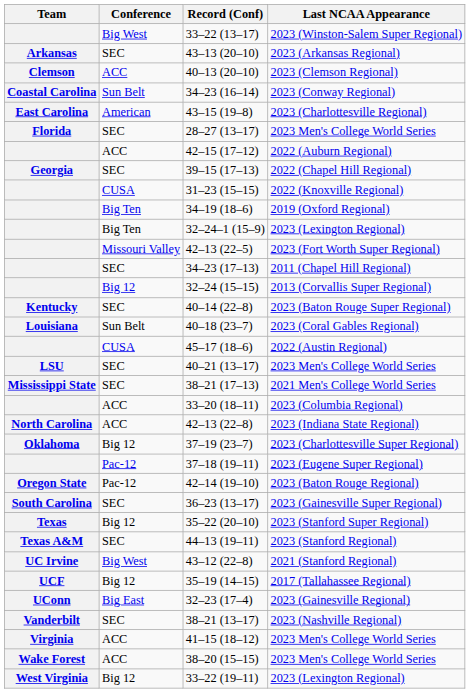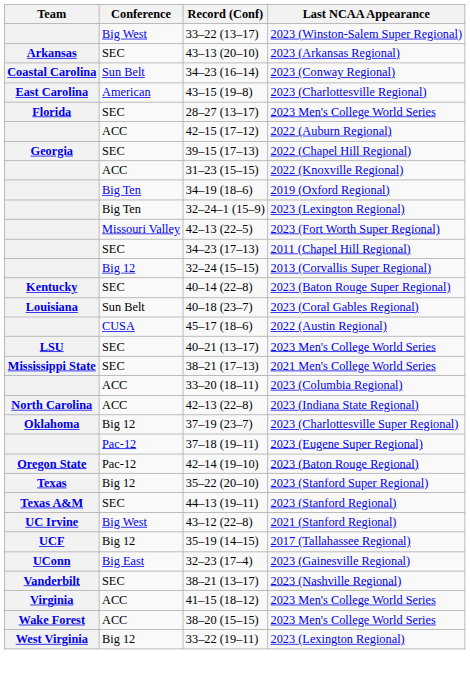- row: Clemson | ACC | 40–13 (20–10) | 2023 (Clemson Regional)
31–23 (15–15) | Conference: CUSA -> ACC
- row: South Carolina | SEC | 36–23 (13–17) | 2023 (Gainesville Super Regional)
